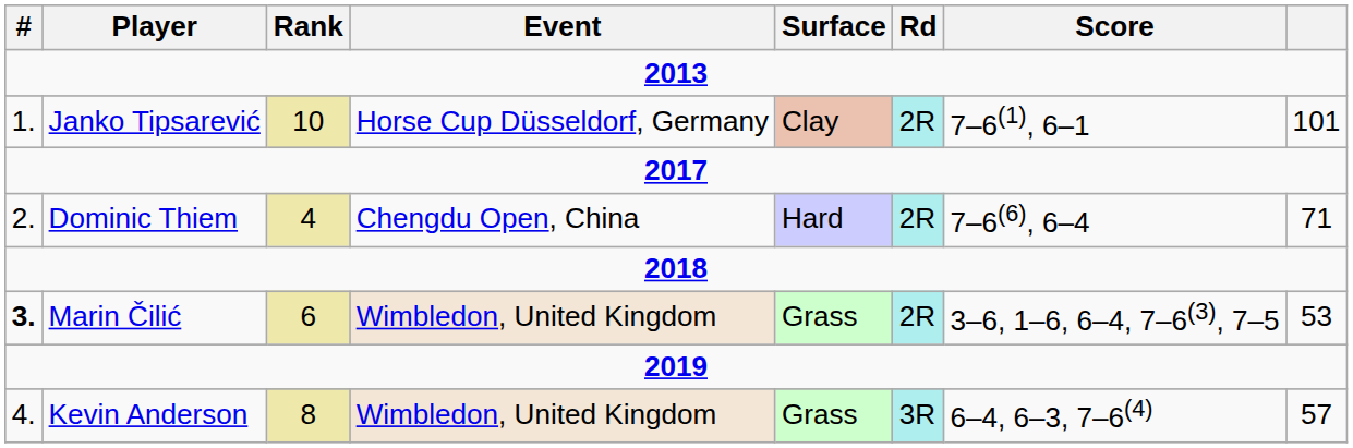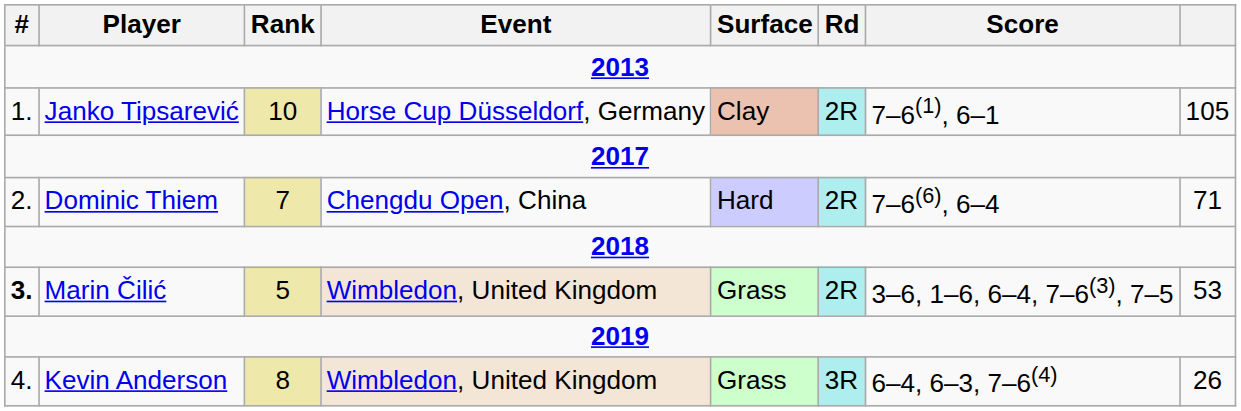Janko Tipsarević | column 8: 101 -> 105
Dominic Thiem | Rank: 4 -> 7
Marin Čilić | Rank: 6 -> 5
Kevin Anderson | column 8: 57 -> 26
